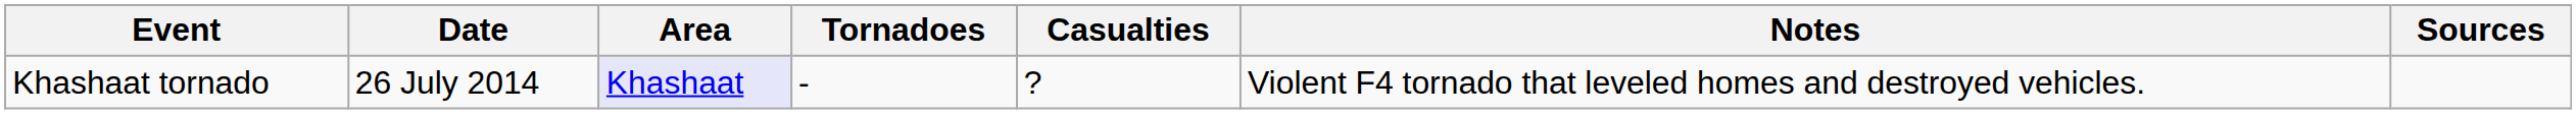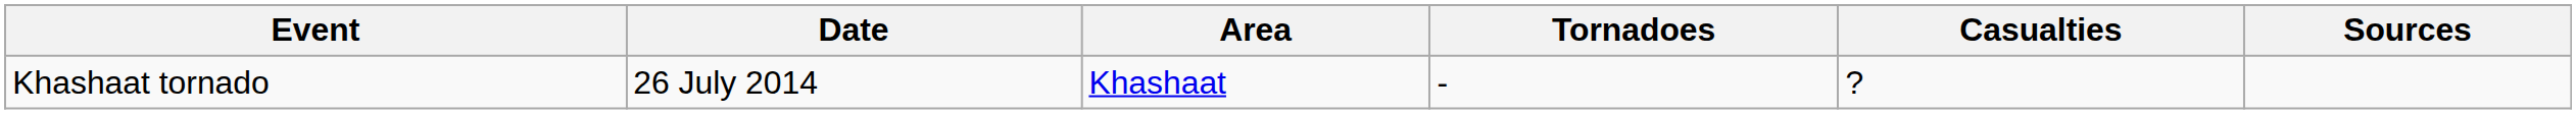- column: Notes | Violent F4 tornado that leveled homes and destroyed vehicles.
Khashaat tornado | Area: lavender background -> no background
